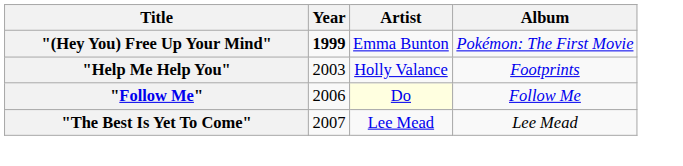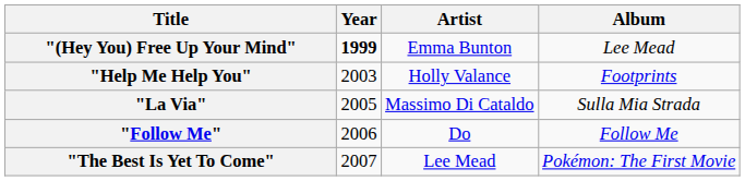"(Hey You) Free Up Your Mind" | Album: Pokémon: The First Movie -> Lee Mead
+ row: "La Via" | 2005 | Massimo Di Cataldo | Sulla Mia Strada
"Follow Me" | Artist: lightyellow background -> no background
"The Best Is Yet To Come" | Album: Lee Mead -> Pokémon: The First Movie
